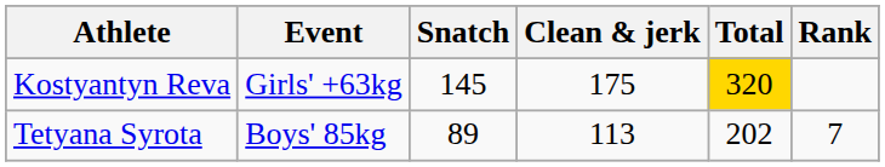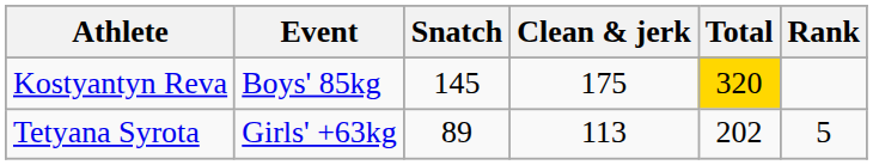Kostyantyn Reva | Event: Girls' +63kg -> Boys' 85kg
Tetyana Syrota | Event: Boys' 85kg -> Girls' +63kg
Tetyana Syrota | Rank: 7 -> 5
